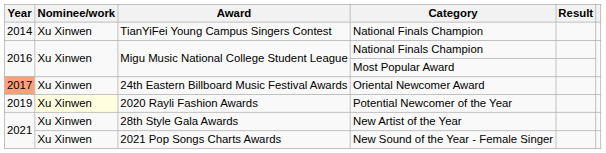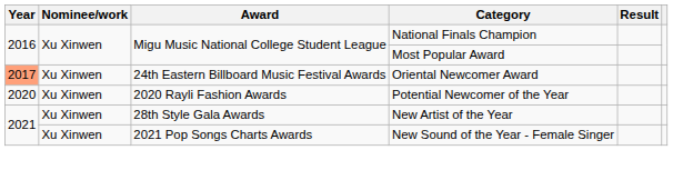- row: 2014 | Xu Xinwen | TianYiFei Young Campus Singers Contest | National Finals Champion
2020 Rayli Fashion Awards | Year: 2019 -> 2020
2020 Rayli Fashion Awards | Nominee/work: lightyellow background -> no background
